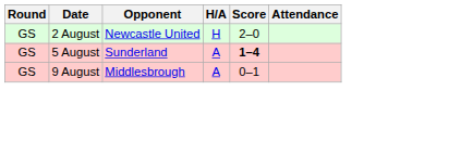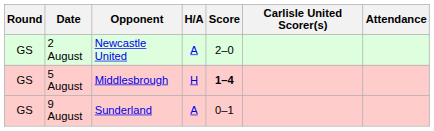+ column: Carlisle United Scorer(s)
2 August | H/A: H -> A
5 August | Opponent: Sunderland -> Middlesbrough
5 August | H/A: A -> H
9 August | Opponent: Middlesbrough -> Sunderland
